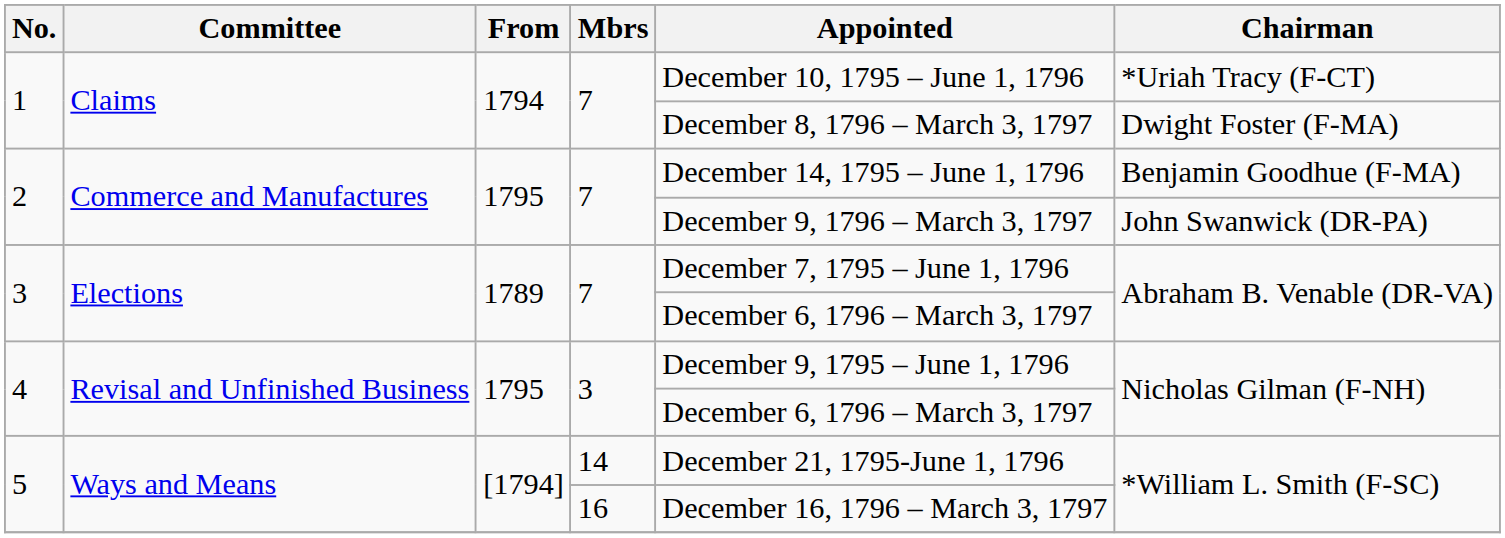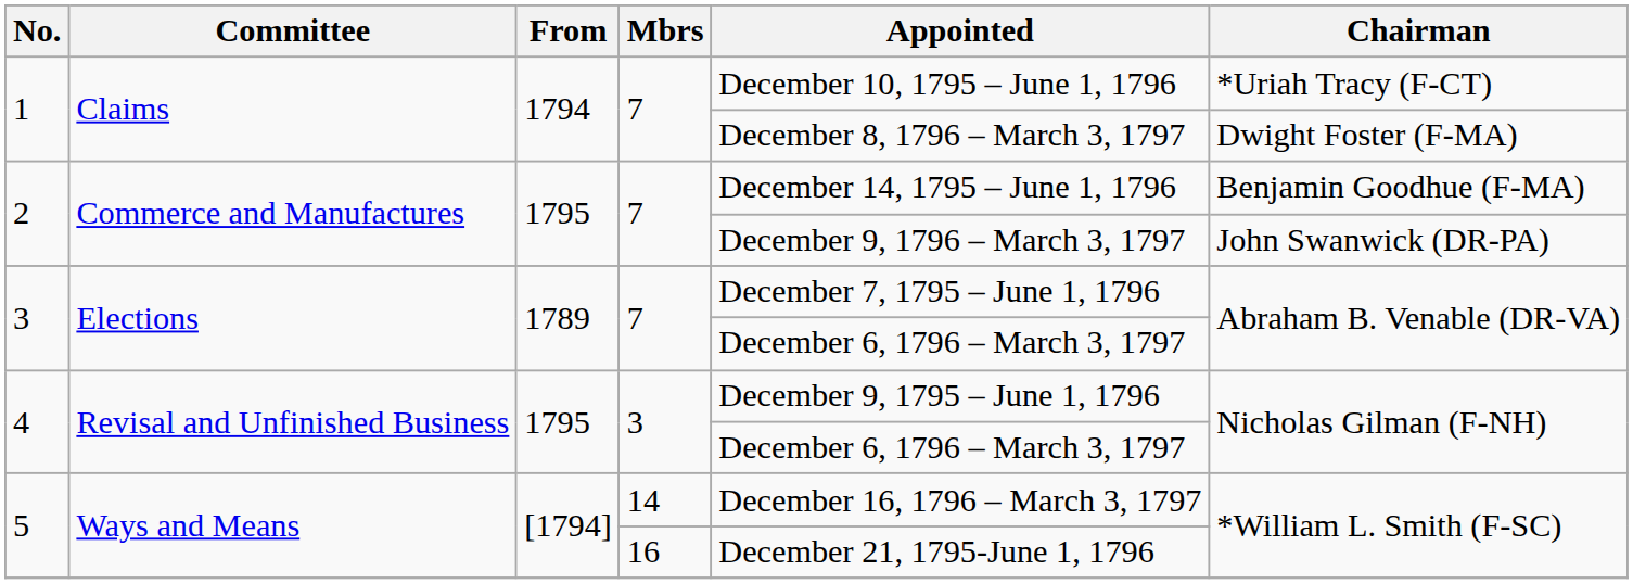5 / 14 | Appointed: December 21, 1795-June 1, 1796 -> December 16, 1796 – March 3, 1797
5 / 16 | Appointed: December 16, 1796 – March 3, 1797 -> December 21, 1795-June 1, 1796
